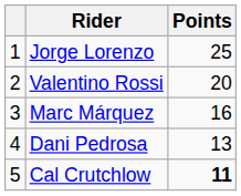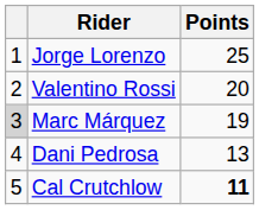Marc Márquez | column 1: no background -> lightgrey background
Marc Márquez | Points: 16 -> 19
